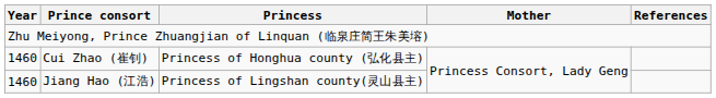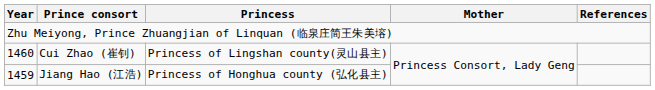Cui Zhao (崔钊) | Princess: Princess of Honghua county (弘化县主) -> Princess of Lingshan county(灵山县主)
Jiang Hao (江浩) | Year: 1460 -> 1459
Jiang Hao (江浩) | Princess: Princess of Lingshan county(灵山县主) -> Princess of Honghua county (弘化县主)
